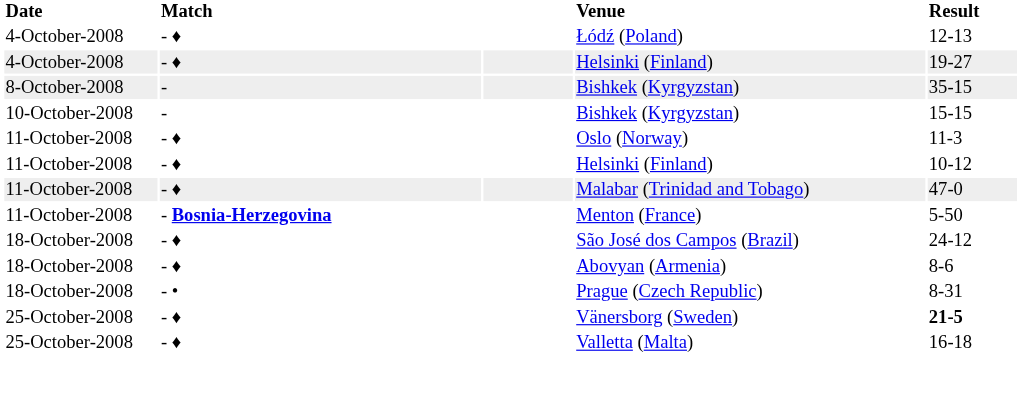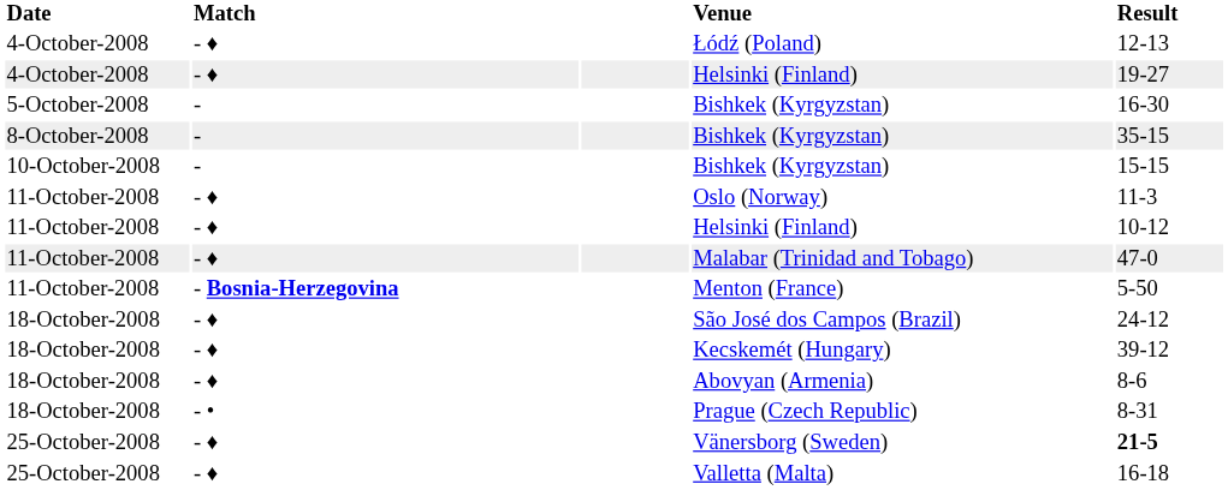+ row: 5-October-2008 | - | Bishkek (Kyrgyzstan) | 16-30
+ row: 18-October-2008 | - ♦ | Kecskemét (Hungary) | 39-12
